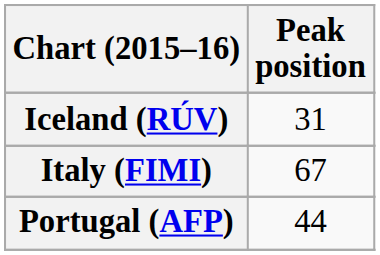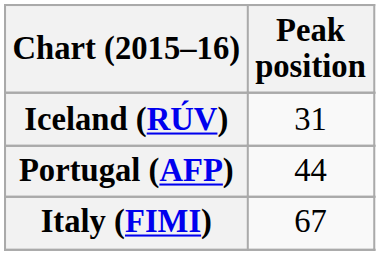rows swapped: Italy (FIMI) <-> Portugal (AFP)
